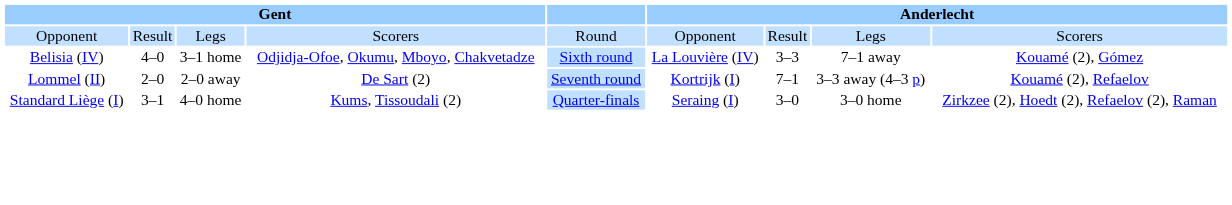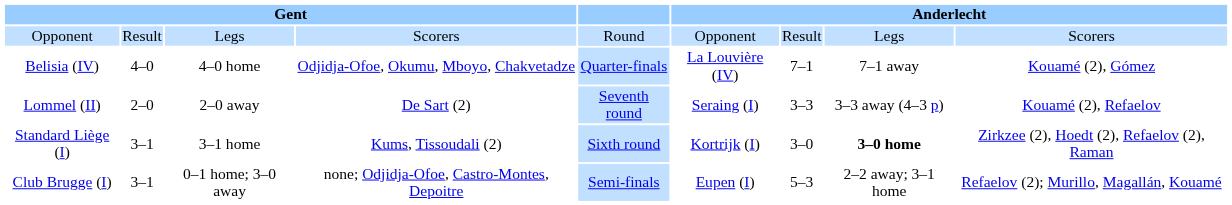Belisia (IV) | column 3: 3–1 home -> 4–0 home
Belisia (IV) | column 5: Sixth round -> Quarter-finals
Belisia (IV) | column 7: 3–3 -> 7–1
Lommel (II) | column 6: Kortrijk (I) -> Seraing (I)
Lommel (II) | column 7: 7–1 -> 3–3
Standard Liège (I) | column 3: 4–0 home -> 3–1 home
Standard Liège (I) | column 5: Quarter-finals -> Sixth round
Standard Liège (I) | column 6: Seraing (I) -> Kortrijk (I)
Standard Liège (I) | column 8: normal -> bold
+ row: Club Brugge (I) | 3–1 | 0–1 home; 3–0 away | none; Odjidja-Ofoe, Castro-Montes, Depoitre | Semi-finals | Eupen (I) | 5–3 | 2–2 away; 3–1 home | Refaelov (2); Murillo, Magallán, Kouamé
